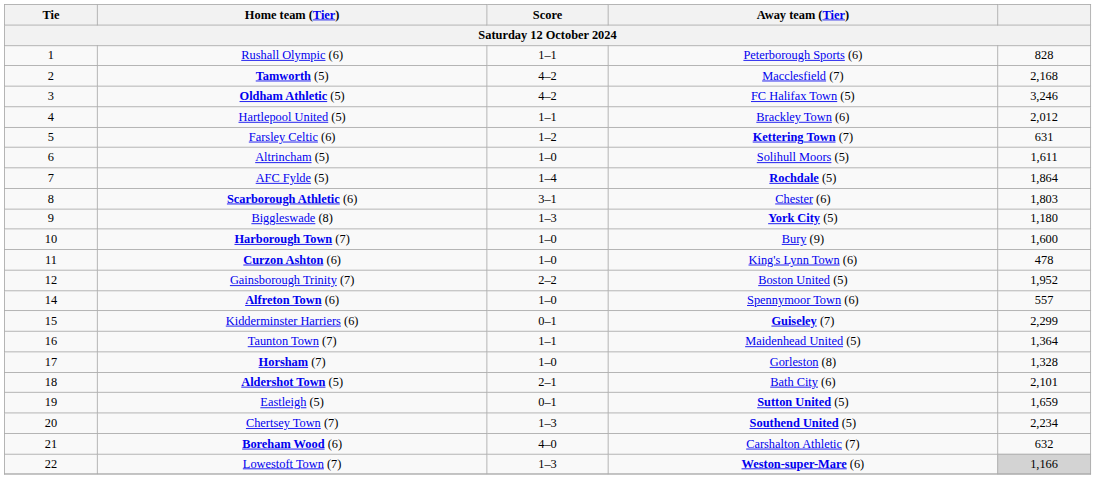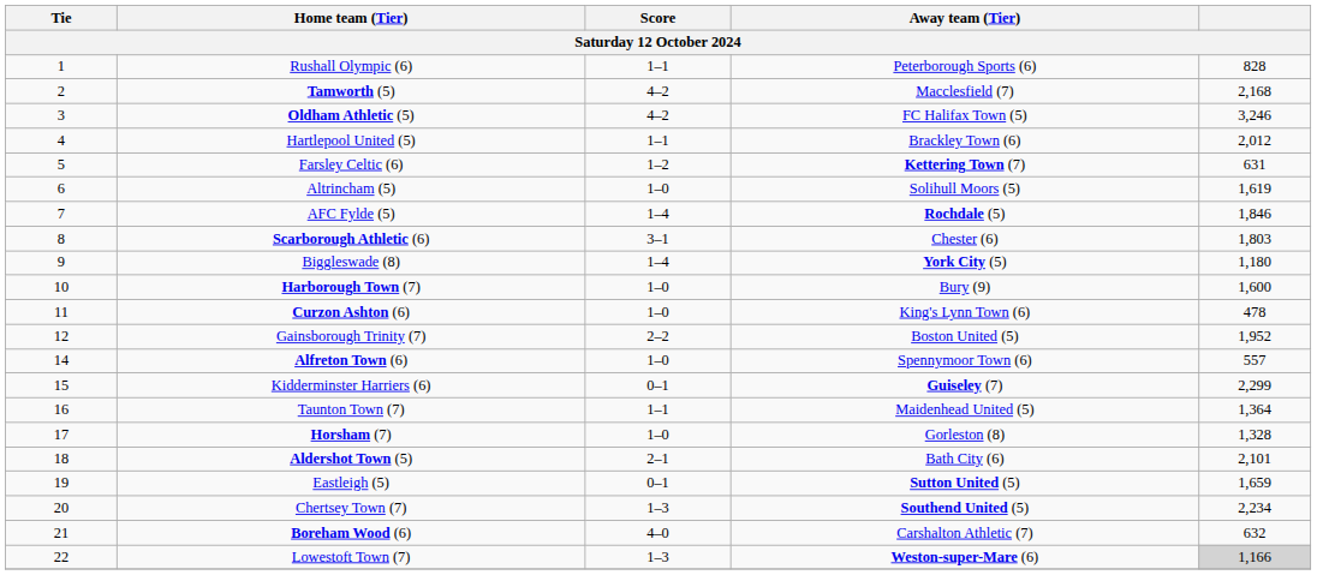Altrincham (5) | column 5: 1,611 -> 1,619
AFC Fylde (5) | column 5: 1,864 -> 1,846
Biggleswade (8) | Score: 1–3 -> 1–4
